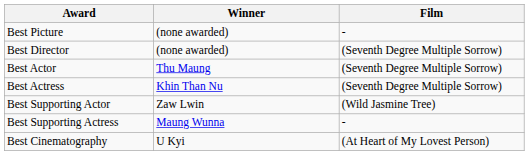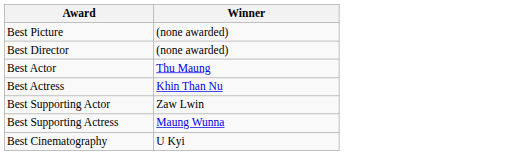- column: Film | - | (Seventh Degree Multiple Sorrow) | (Seventh Degree Multiple Sorrow) | (Seventh Degree Multiple Sorrow) | (Wild Jasmine Tree) | - | (At Heart of My Lovest Person)
